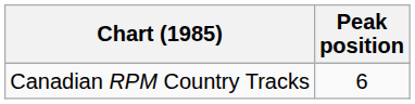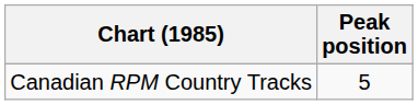Canadian RPM Country Tracks | Peak position: 6 -> 5
